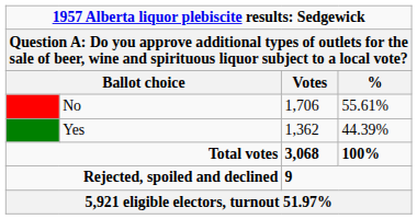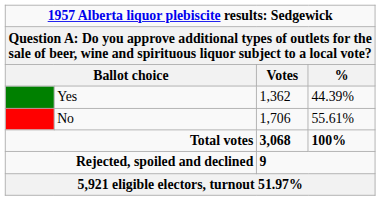rows swapped: No <-> Yes
